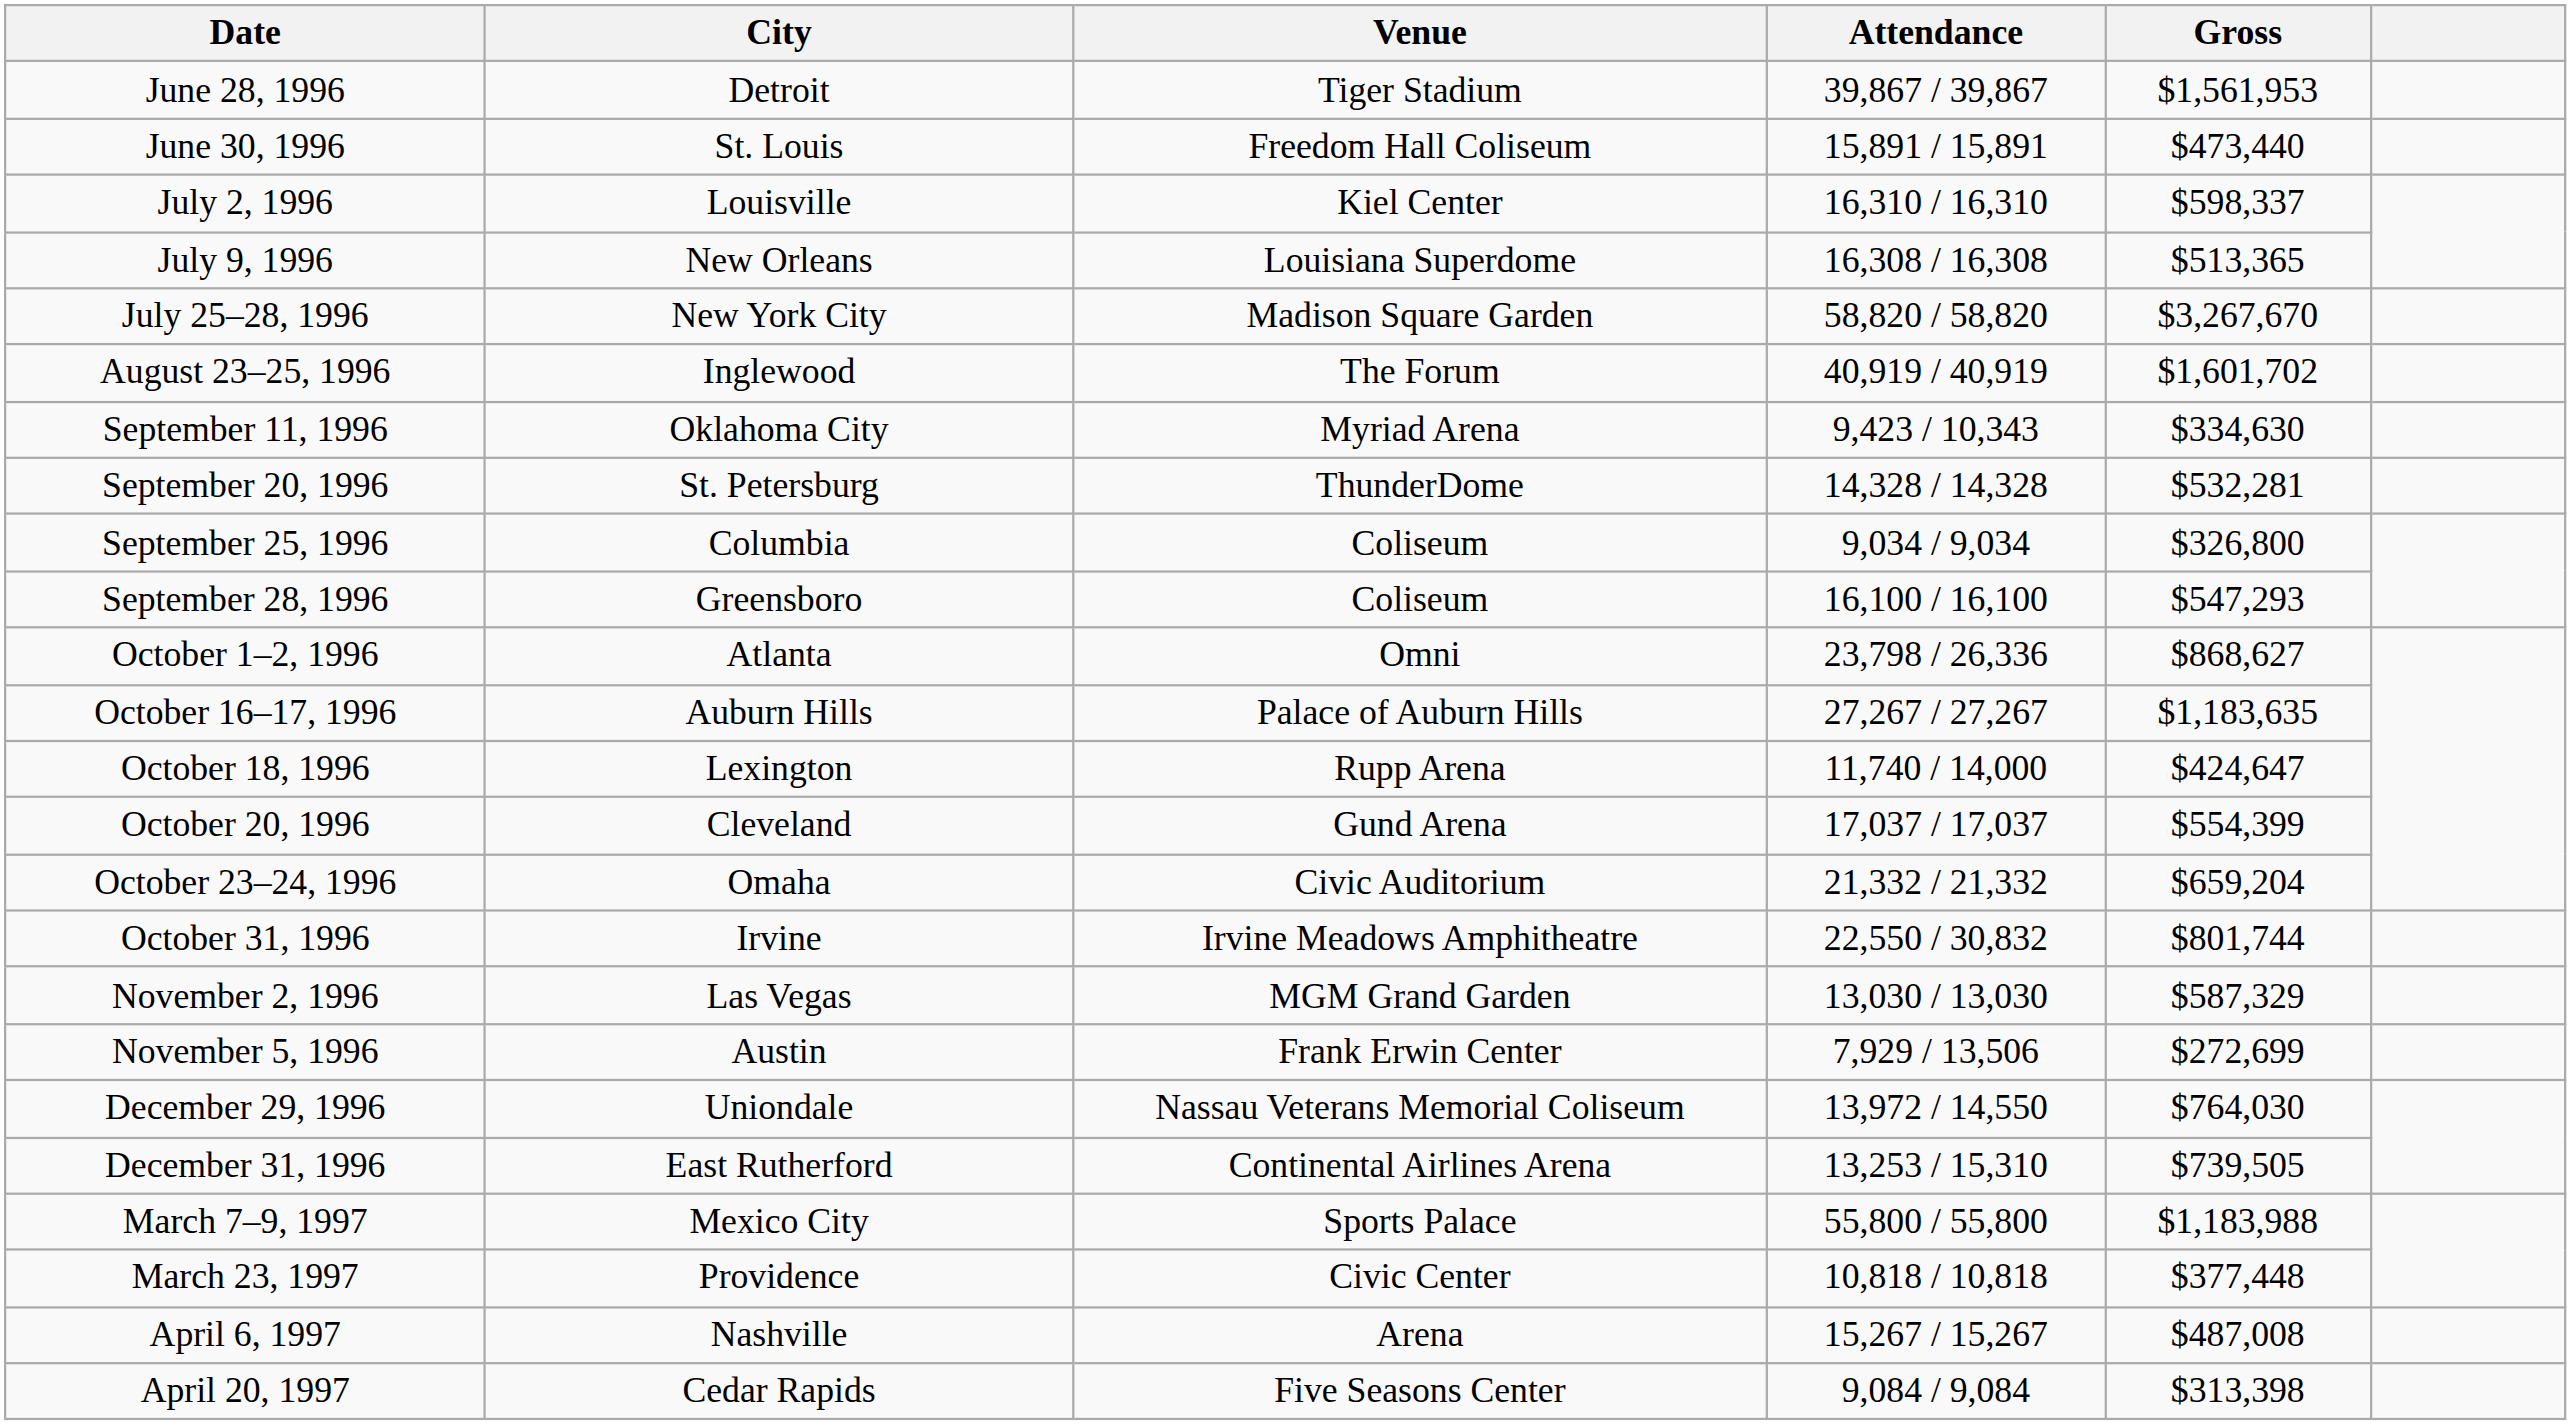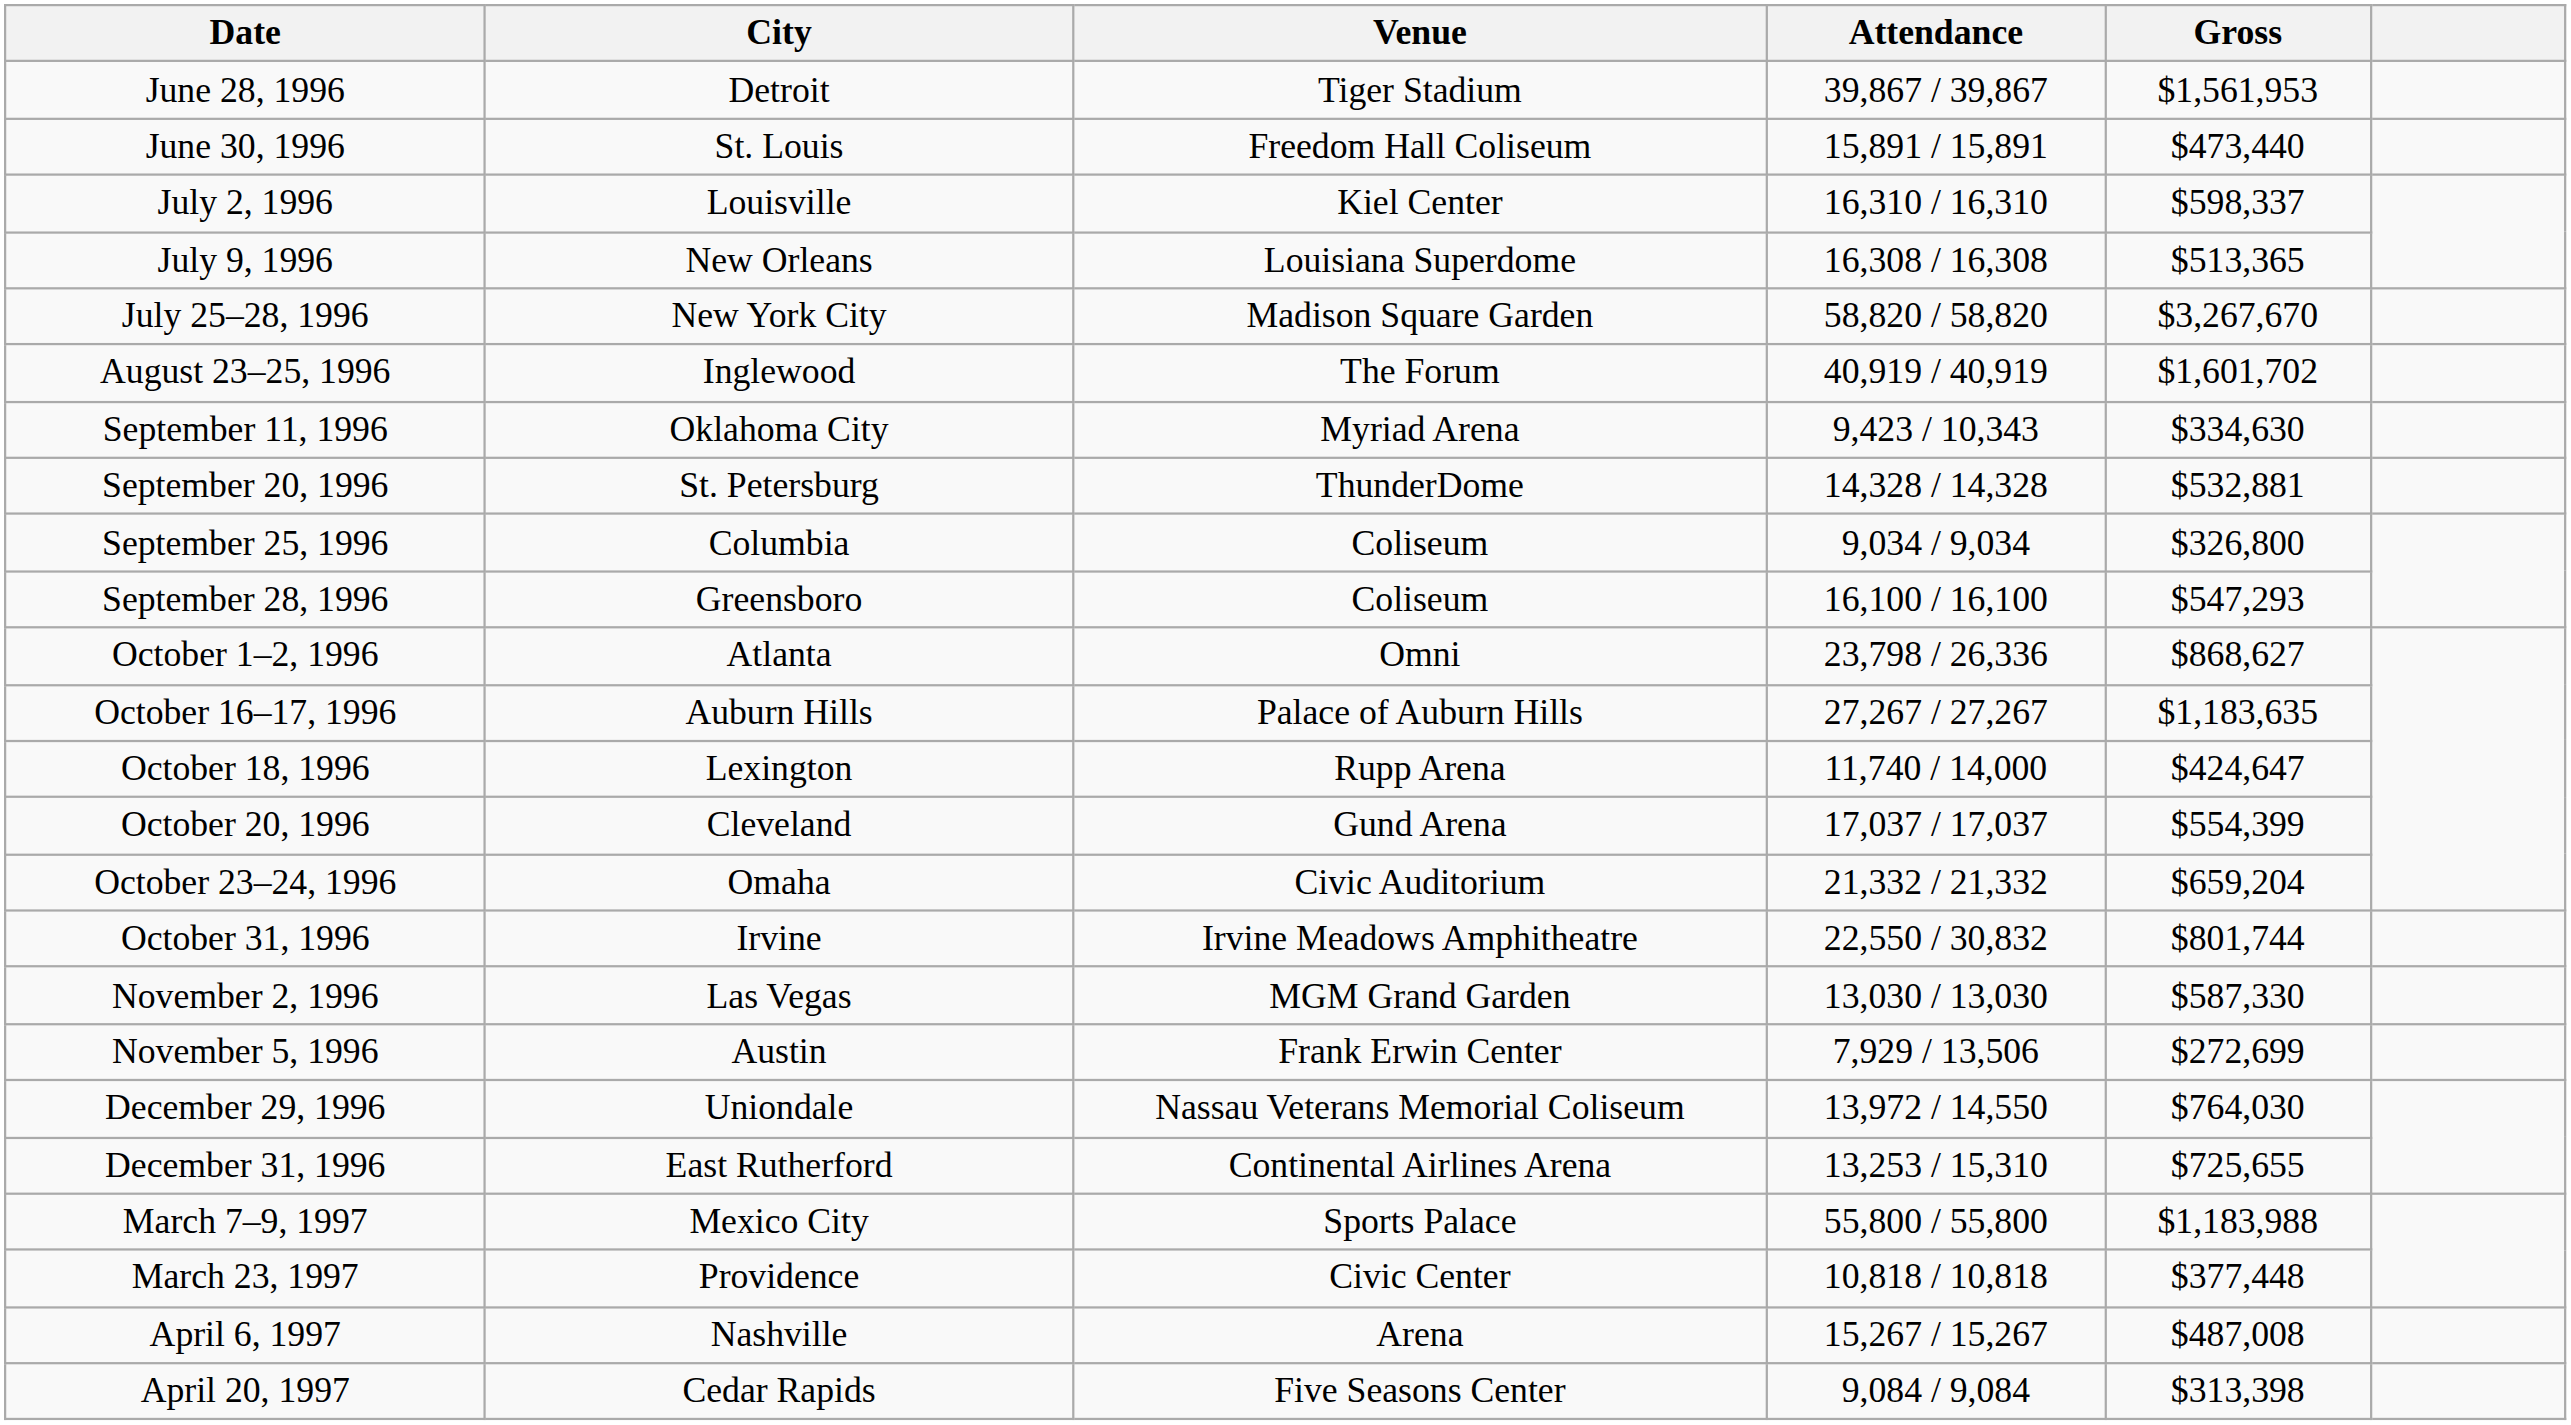September 20, 1996 | Gross: $532,281 -> $532,881
November 2, 1996 | Gross: $587,329 -> $587,330
December 31, 1996 | Gross: $739,505 -> $725,655
